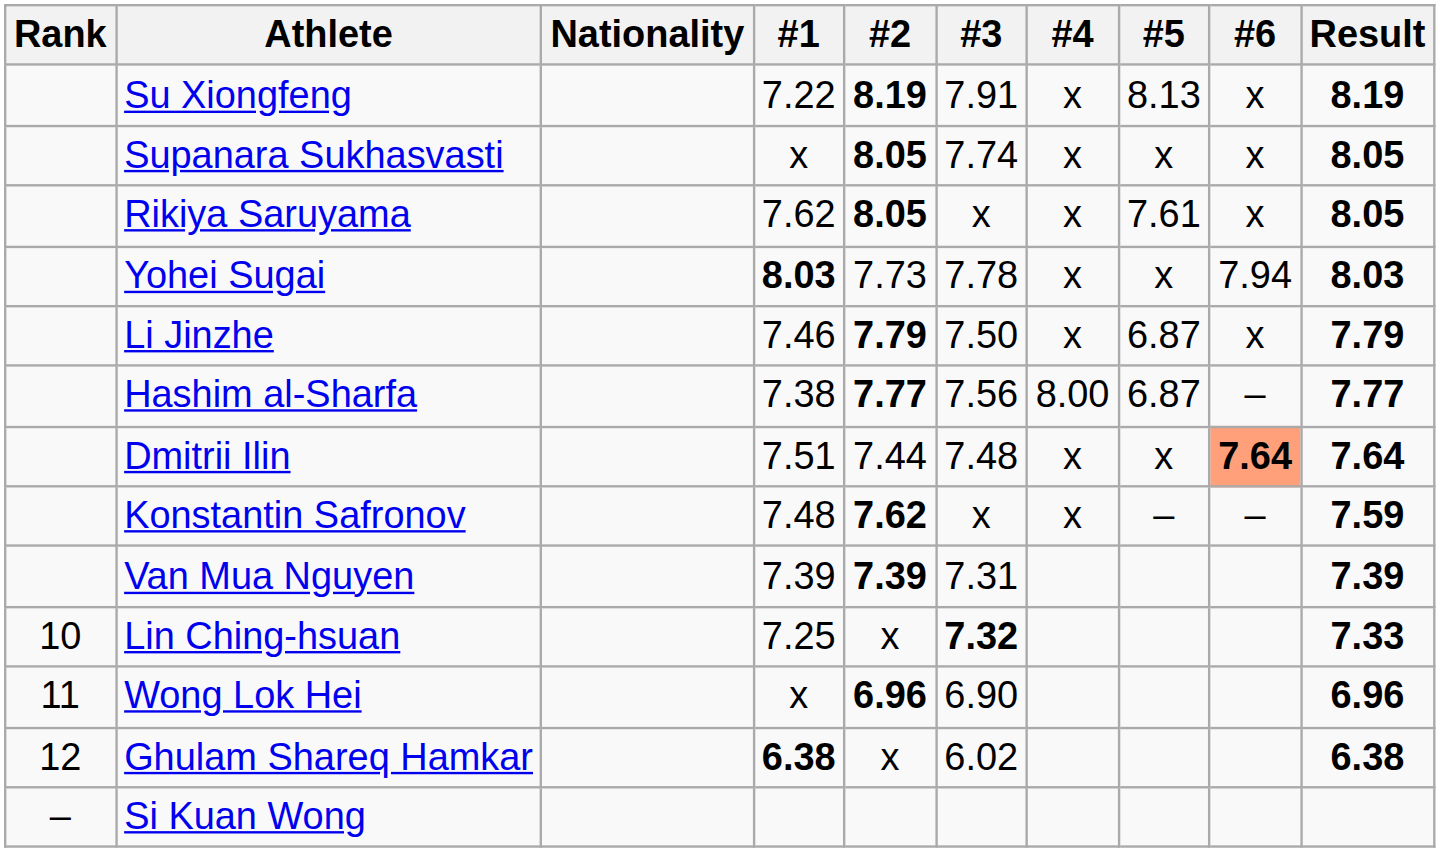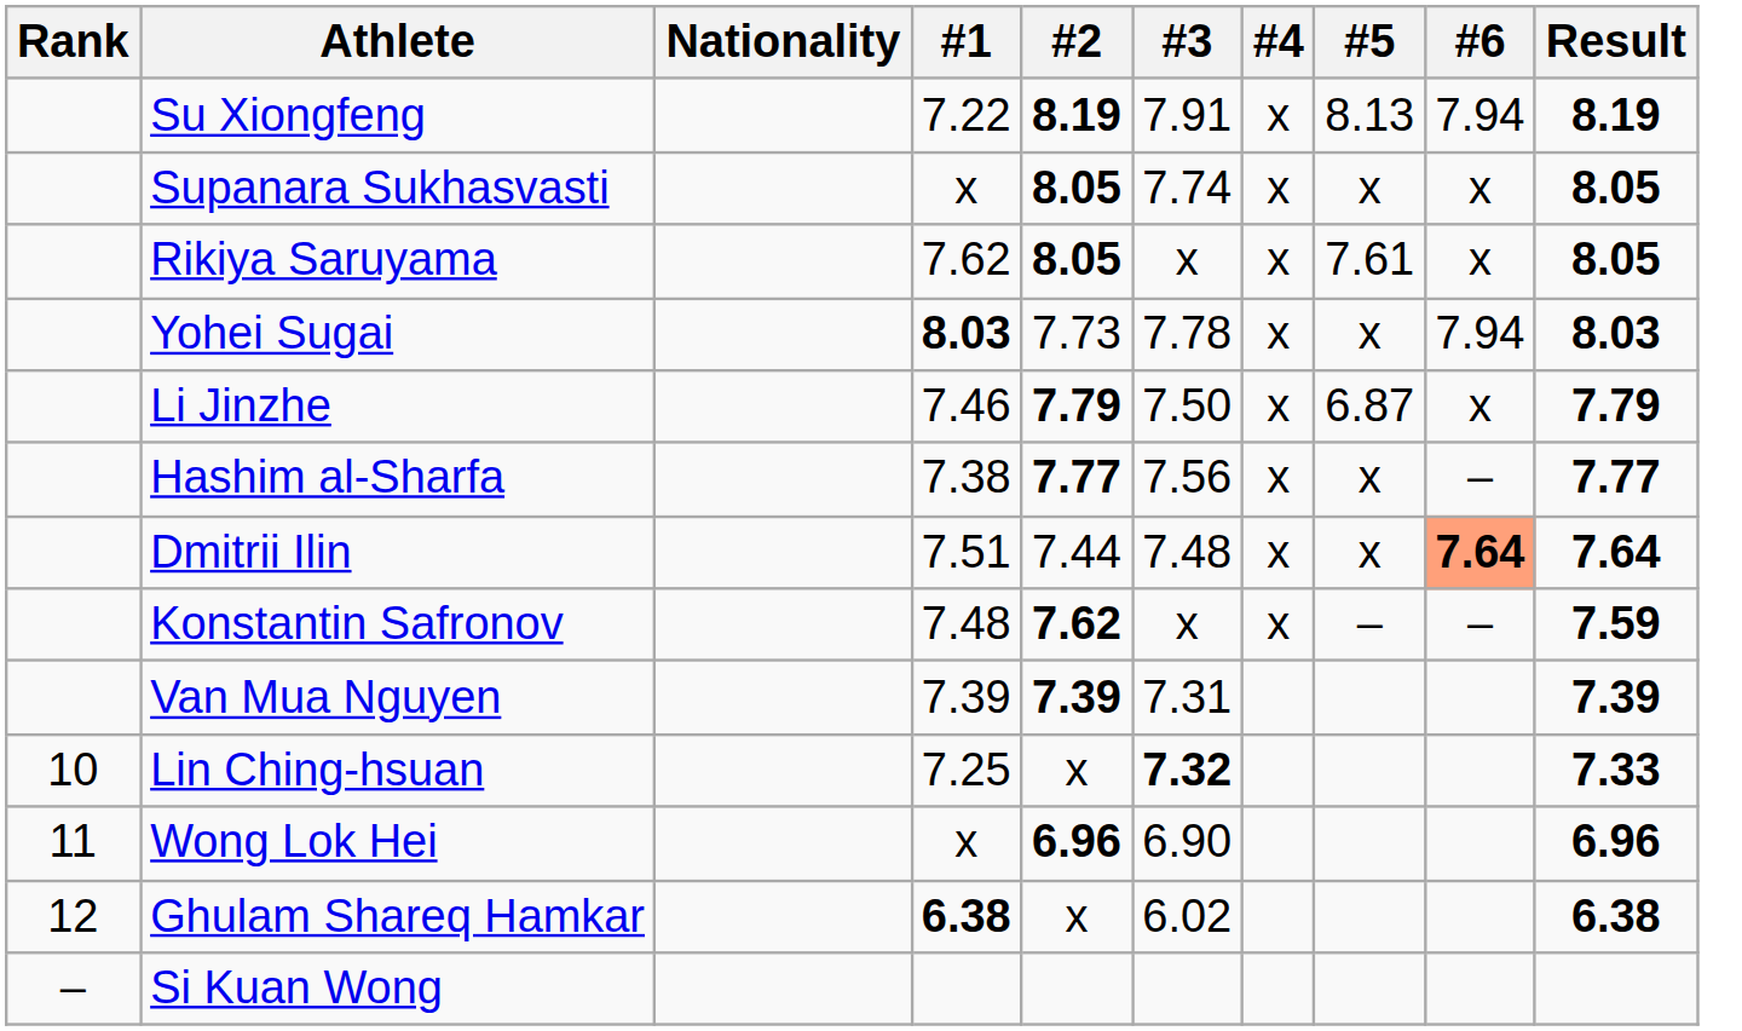Su Xiongfeng | #6: x -> 7.94
Hashim al-Sharfa | #4: 8.00 -> x
Hashim al-Sharfa | #5: 6.87 -> x
